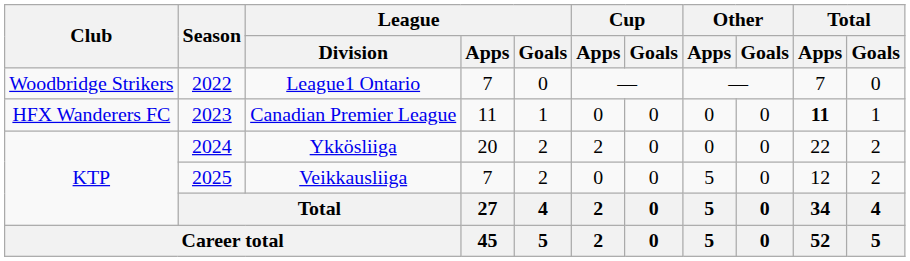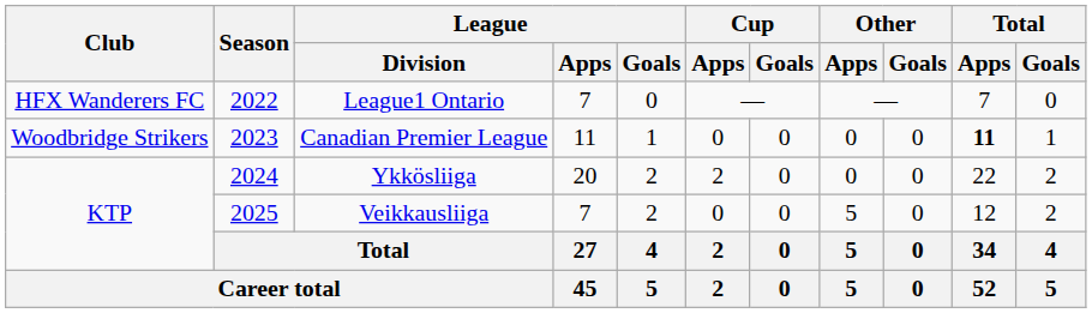League1 Ontario | Club: Woodbridge Strikers -> HFX Wanderers FC
Canadian Premier League | Club: HFX Wanderers FC -> Woodbridge Strikers
